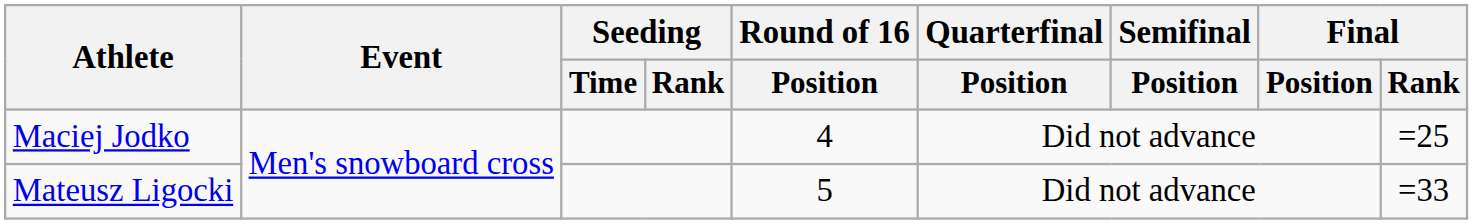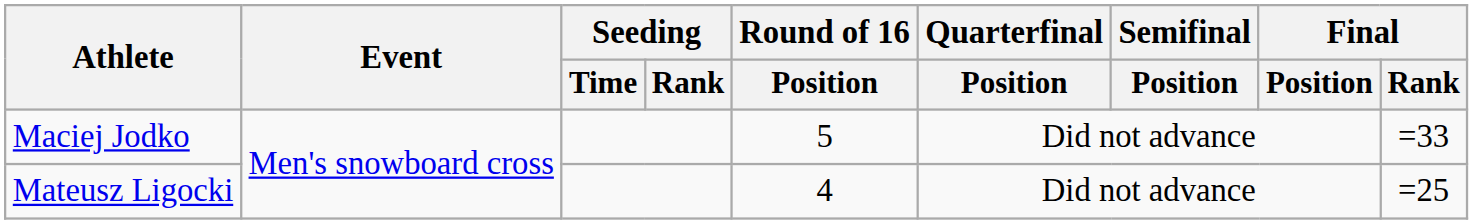Maciej Jodko | Round of 16 / Position: 4 -> 5
Maciej Jodko | Final / Rank: =25 -> =33
Mateusz Ligocki | Round of 16 / Position: 5 -> 4
Mateusz Ligocki | Final / Rank: =33 -> =25
